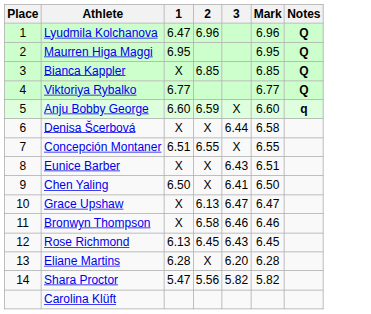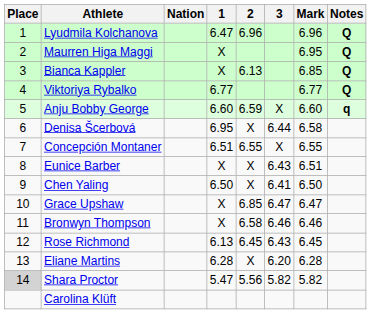+ column: Nation
Maurren Higa Maggi | 1: 6.95 -> X
Bianca Kappler | 2: 6.85 -> 6.13
Denisa Šcerbová | 1: X -> 6.95
Grace Upshaw | 2: 6.13 -> 6.85
Shara Proctor | Place: no background -> lightgrey background
